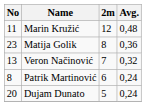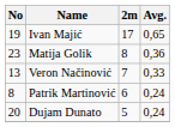+ row: 19 | Ivan Majić | 17 | 0,65
- row: 11 | Marin Kružić | 12 | 0,48
Veron Načinović | Avg.: 0,32 -> 0,33
